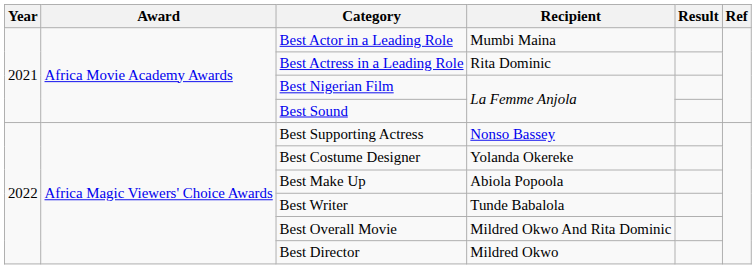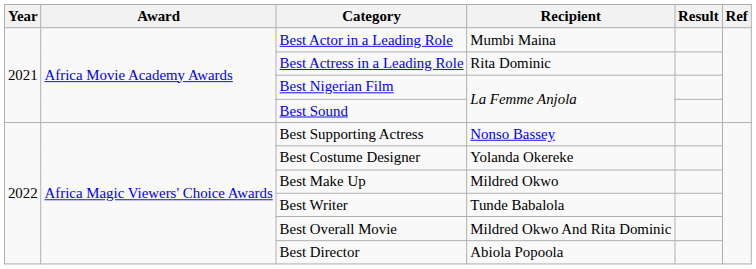Best Make Up | Recipient: Abiola Popoola -> Mildred Okwo
Best Director | Recipient: Mildred Okwo -> Abiola Popoola
